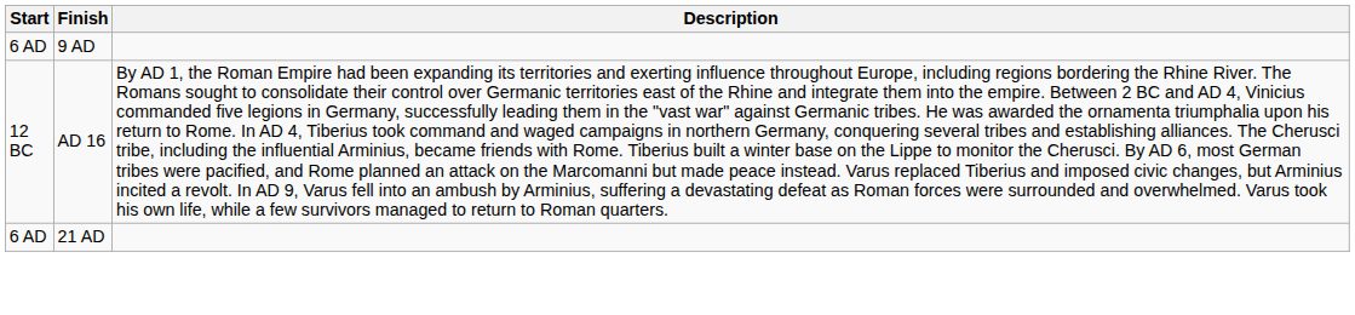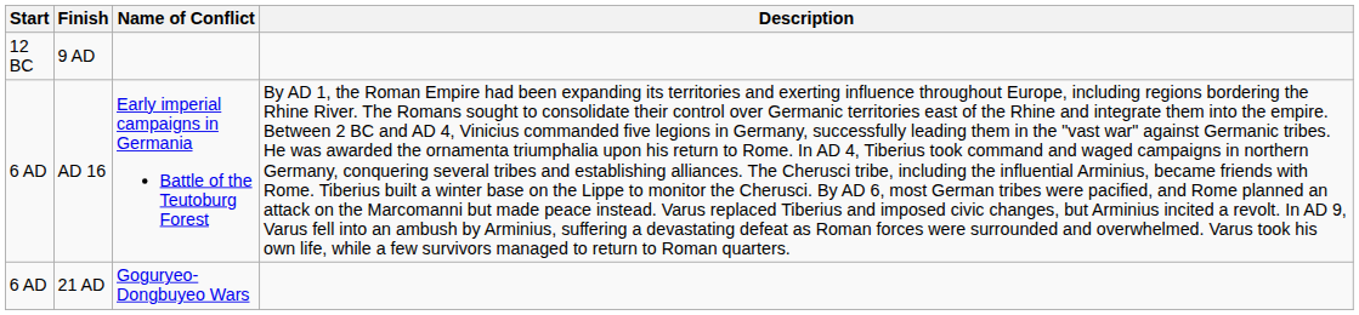+ column: Name of Conflict | Early imperial campaigns in Germania Battle of the Teutoburg Forest | Goguryeo-Dongbuyeo Wars
9 AD | Start: 6 AD -> 12 BC
AD 16 | Start: 12 BC -> 6 AD
